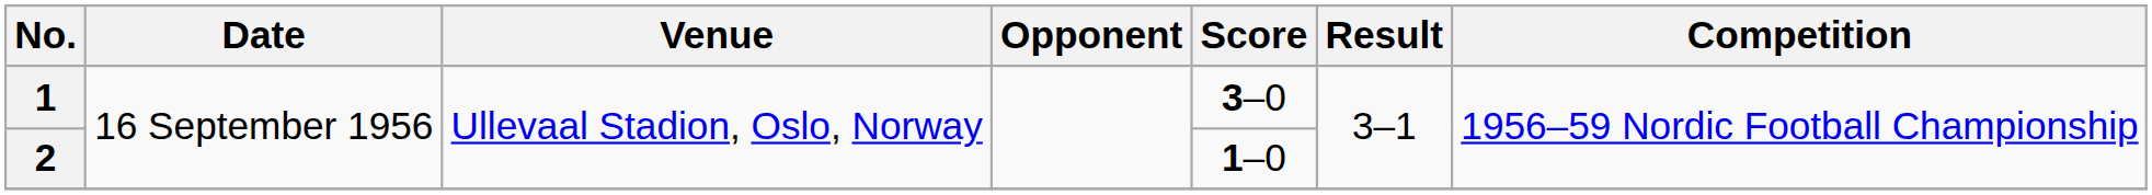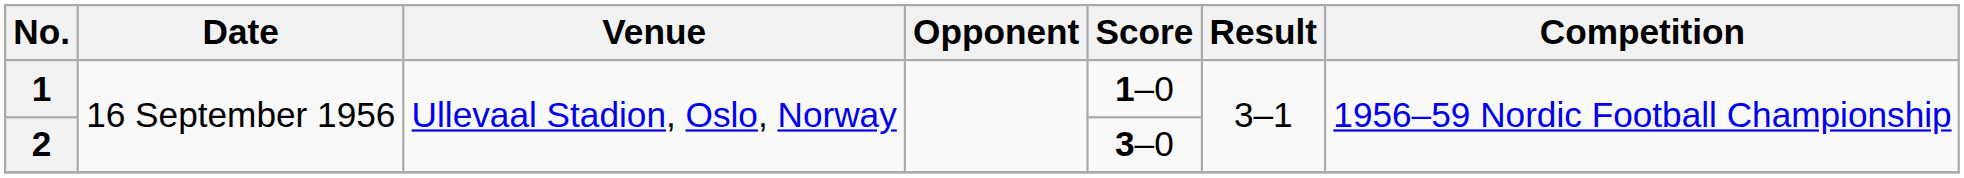1 | Score: 3–0 -> 1–0
2 | Score: 1–0 -> 3–0
